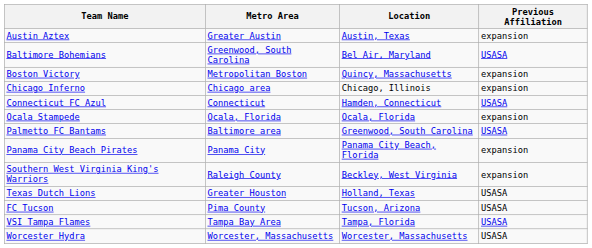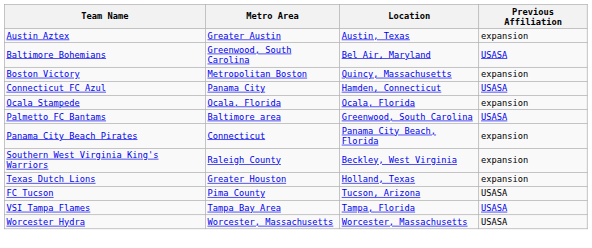- row: Chicago Inferno | Chicago area | Chicago, Illinois | expansion
Connecticut FC Azul | Metro Area: Connecticut -> Panama City
Panama City Beach Pirates | Metro Area: Panama City -> Connecticut
Texas Dutch Lions | Previous Affiliation: USASA -> expansion
